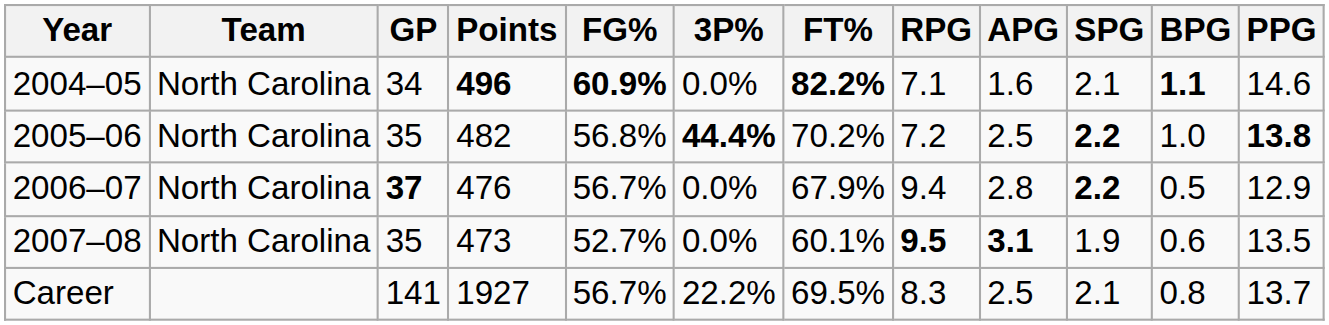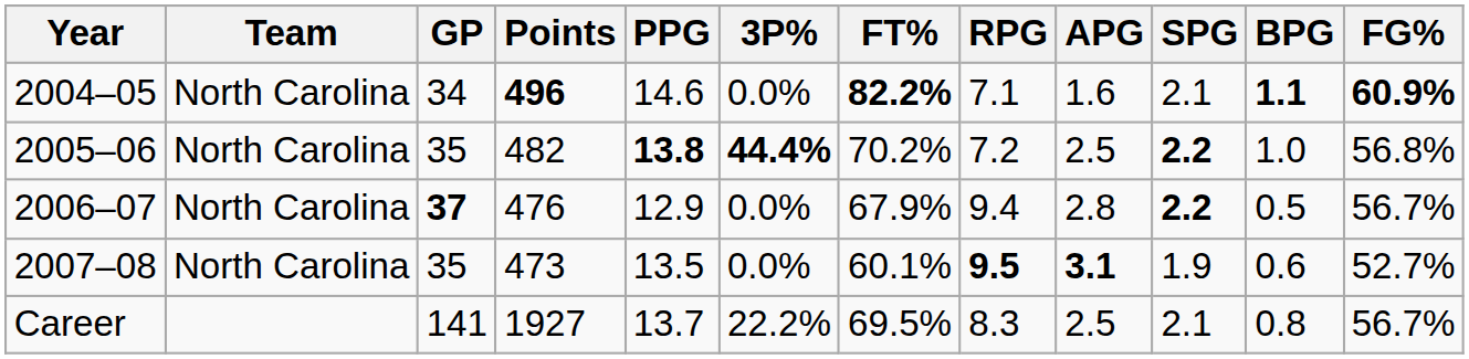columns swapped: FG% <-> PPG
